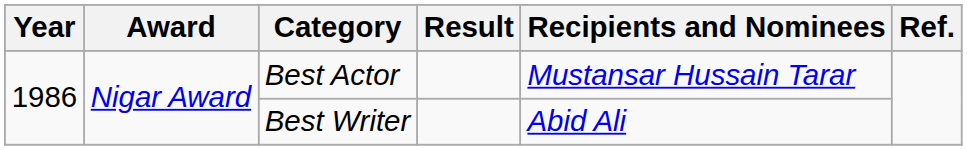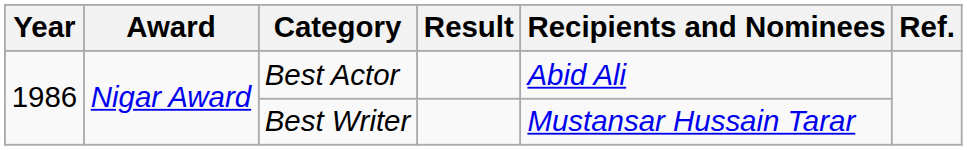Best Actor | Recipients and Nominees: Mustansar Hussain Tarar -> Abid Ali
Best Writer | Recipients and Nominees: Abid Ali -> Mustansar Hussain Tarar
